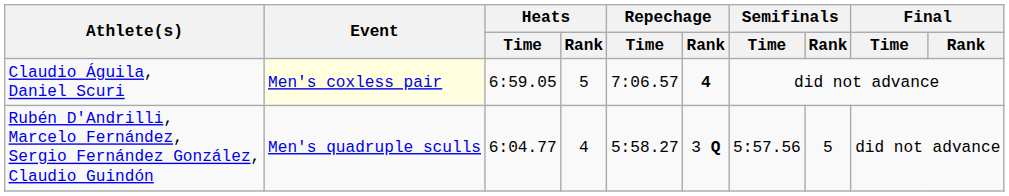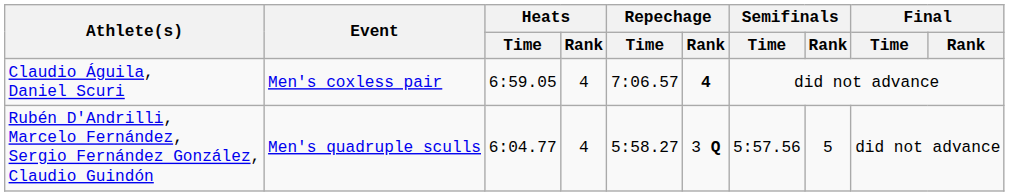Claudio Águila, Daniel Scuri | Event: lightyellow background -> no background
Claudio Águila, Daniel Scuri | Heats / Rank: 5 -> 4
